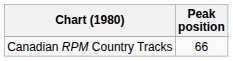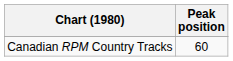Canadian RPM Country Tracks | Peak position: 66 -> 60
